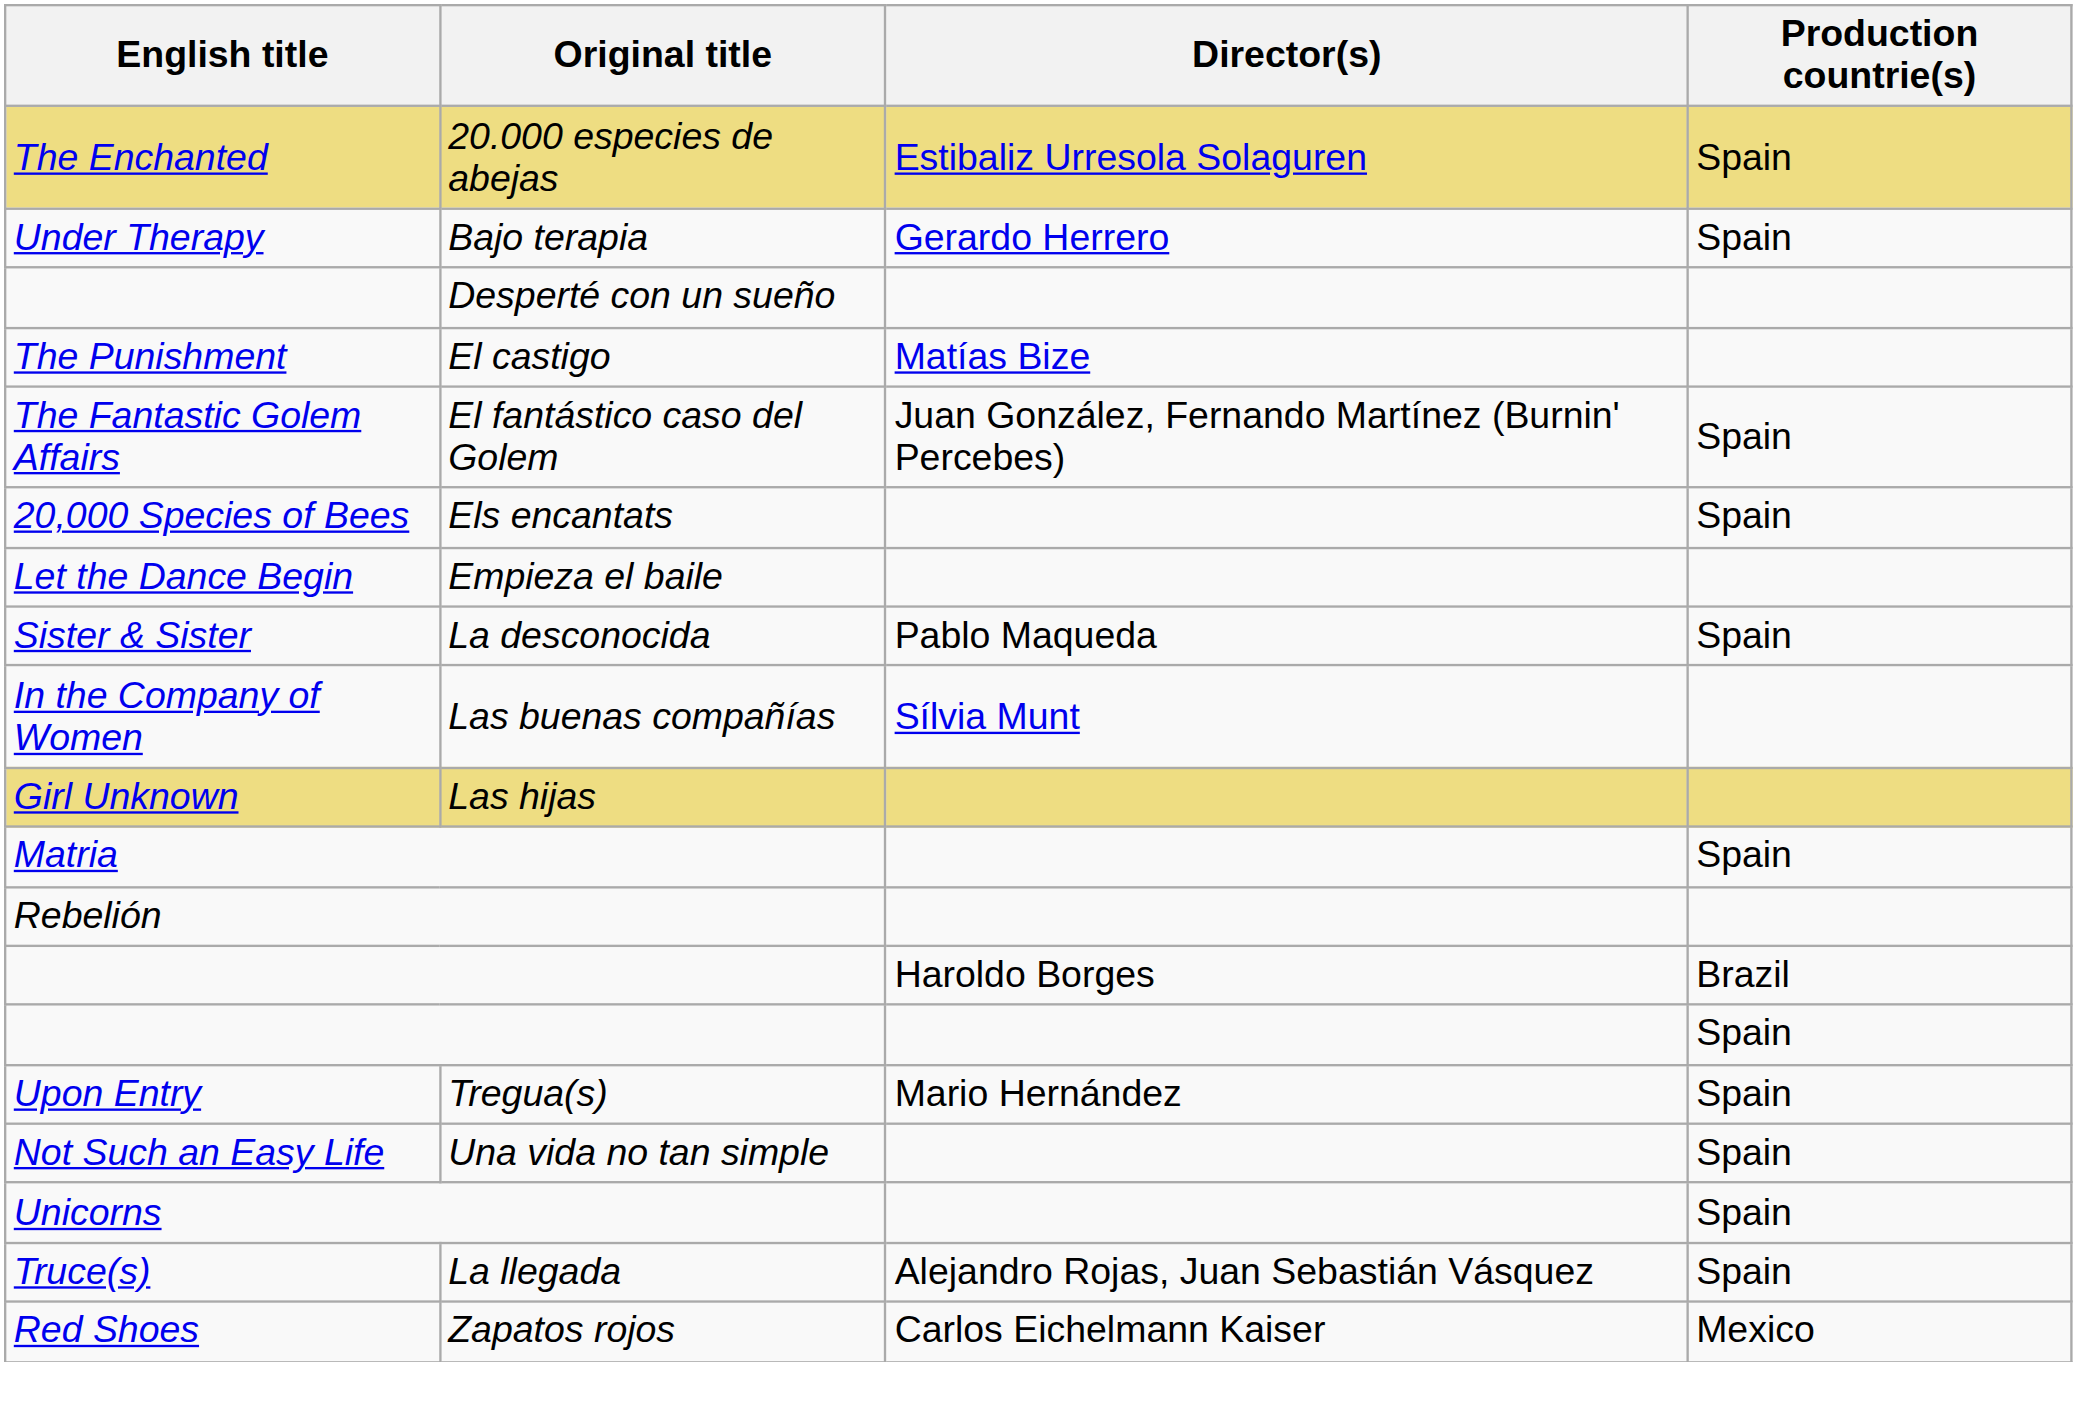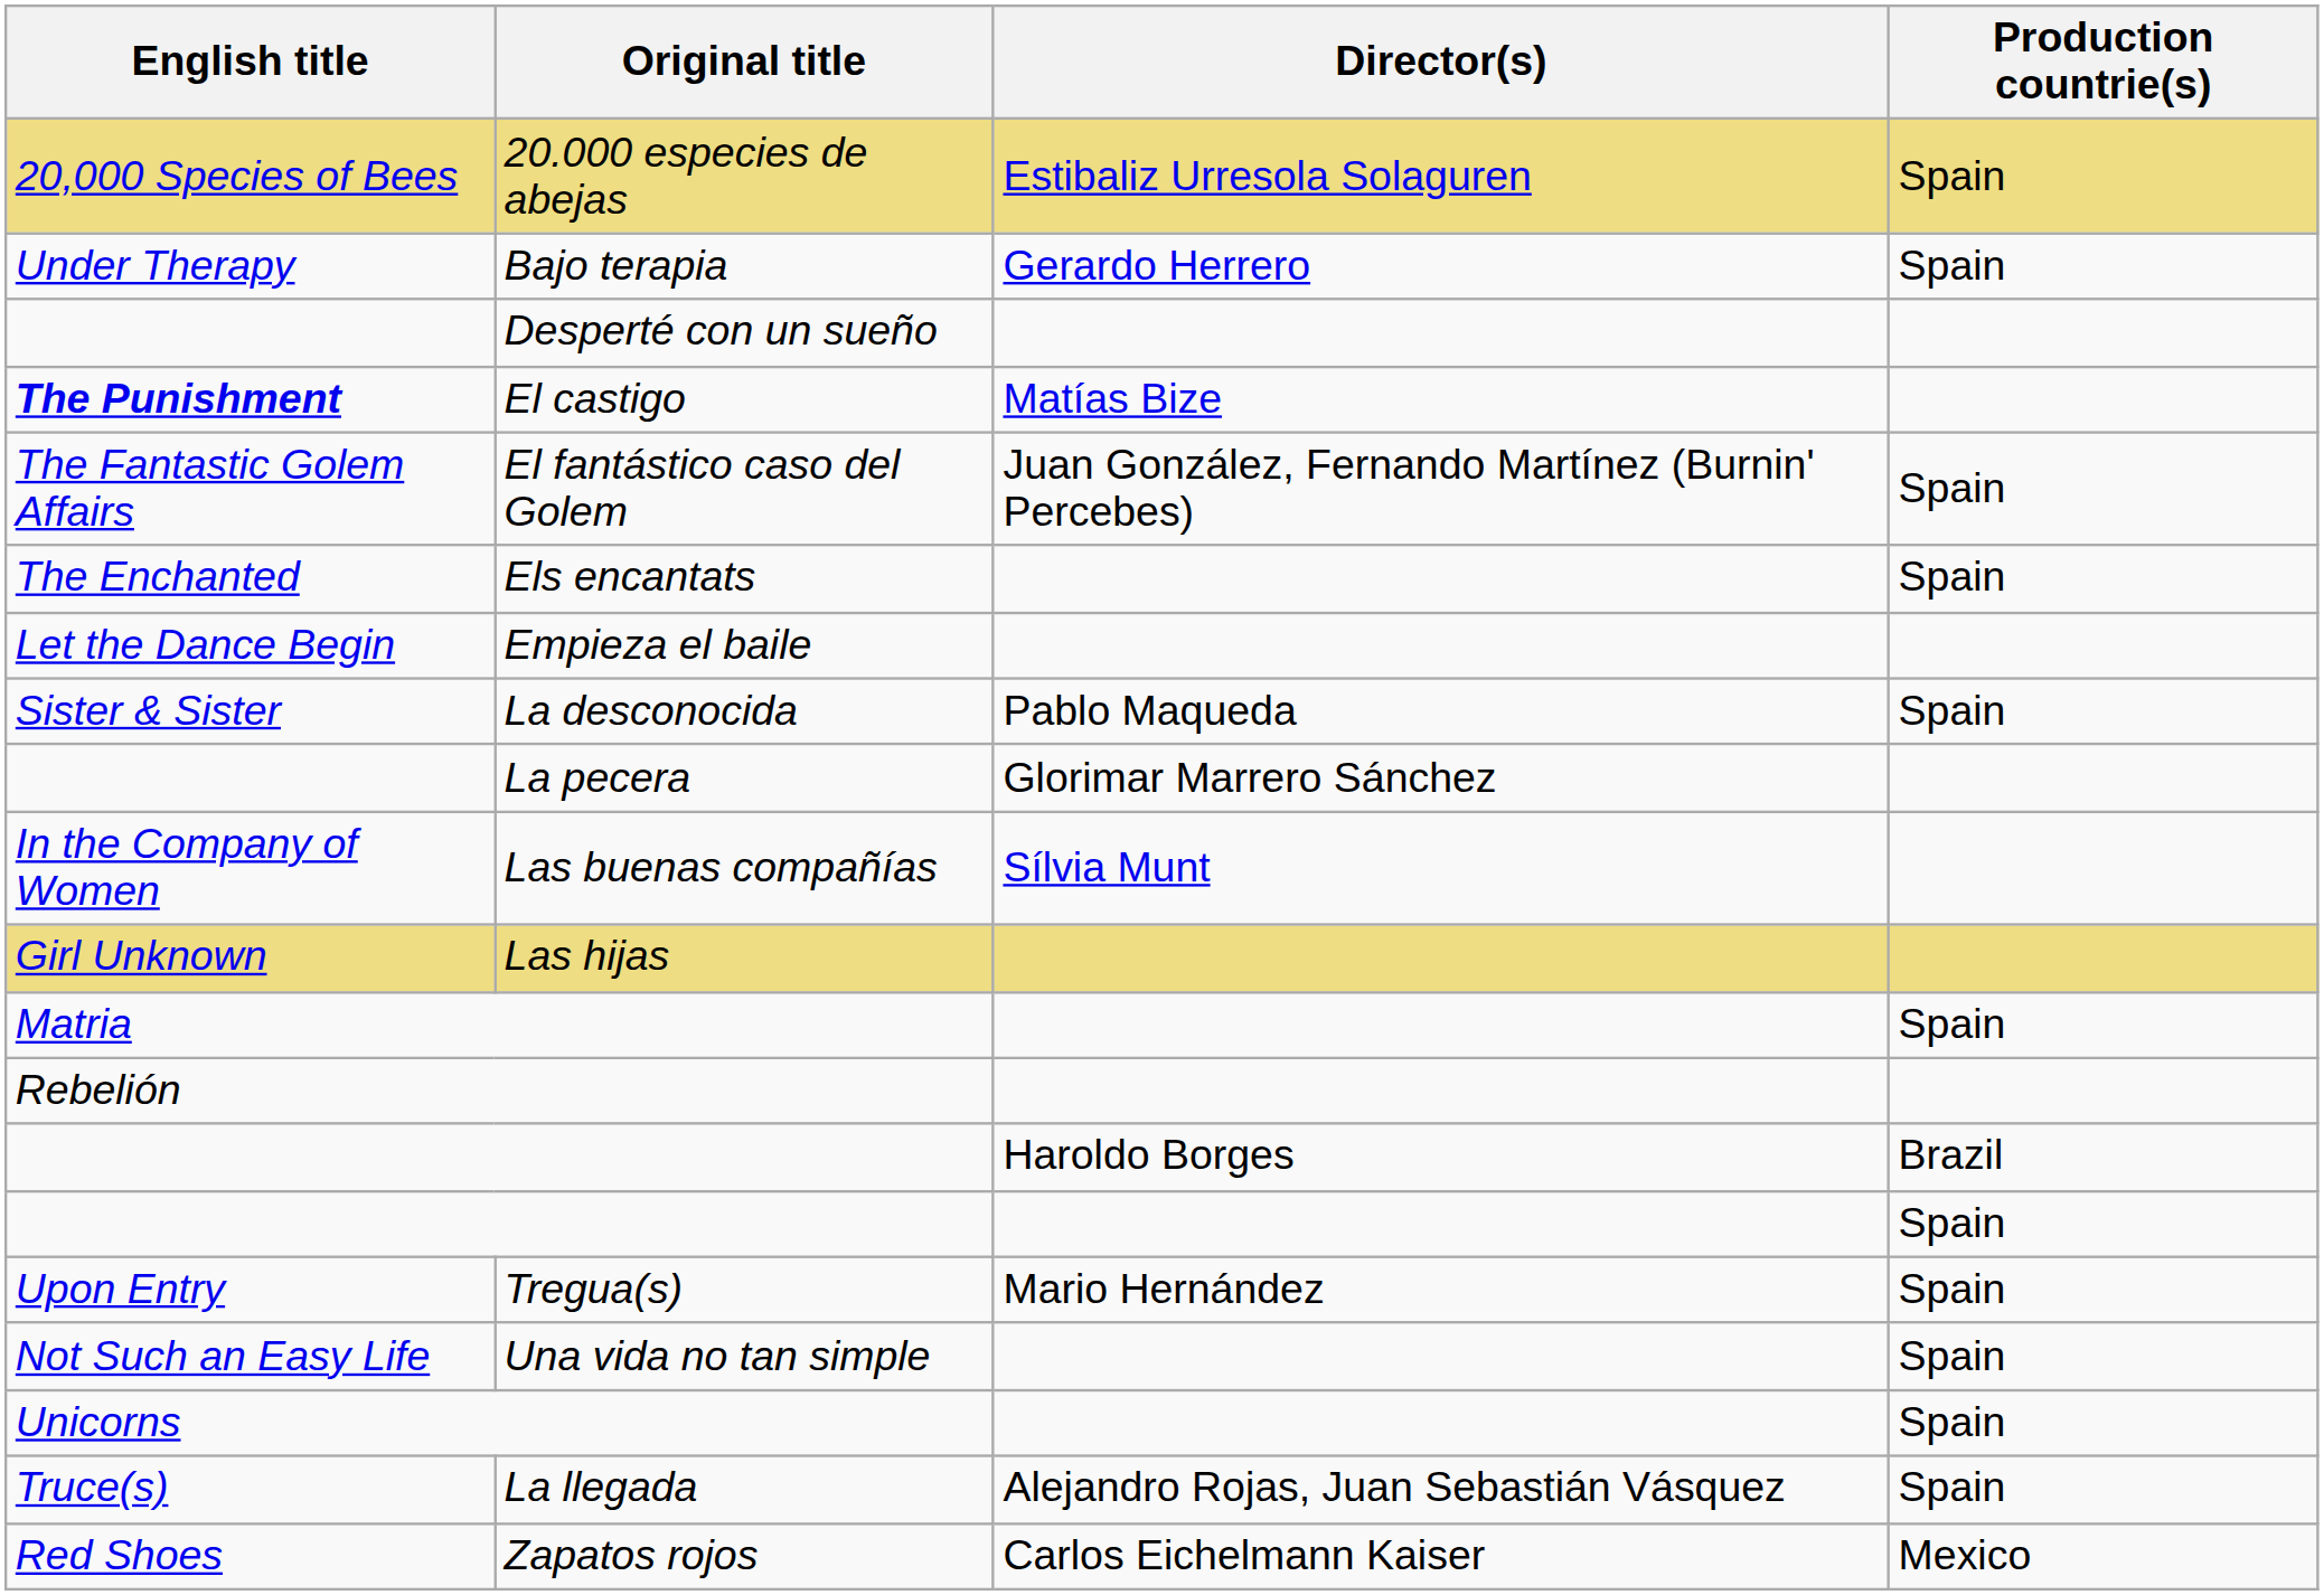20.000 especies de abejas | English title: The Enchanted -> 20,000 Species of Bees
El castigo | English title: normal -> bold
Els encantats | English title: 20,000 Species of Bees -> The Enchanted
+ row: La pecera | Glorimar Marrero Sánchez
